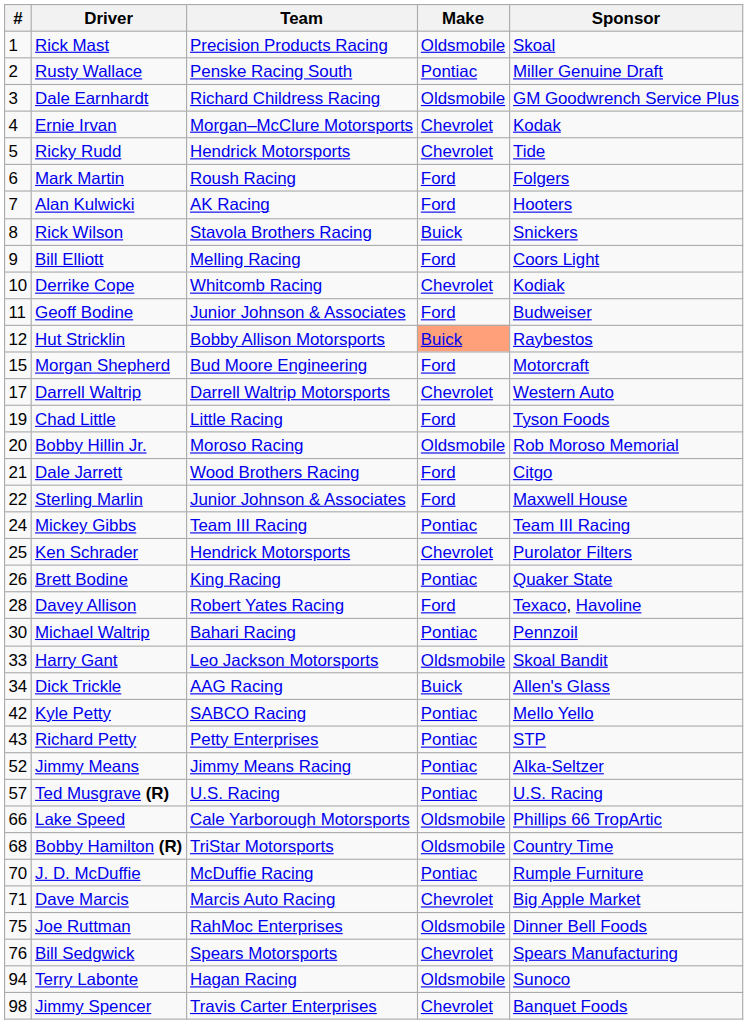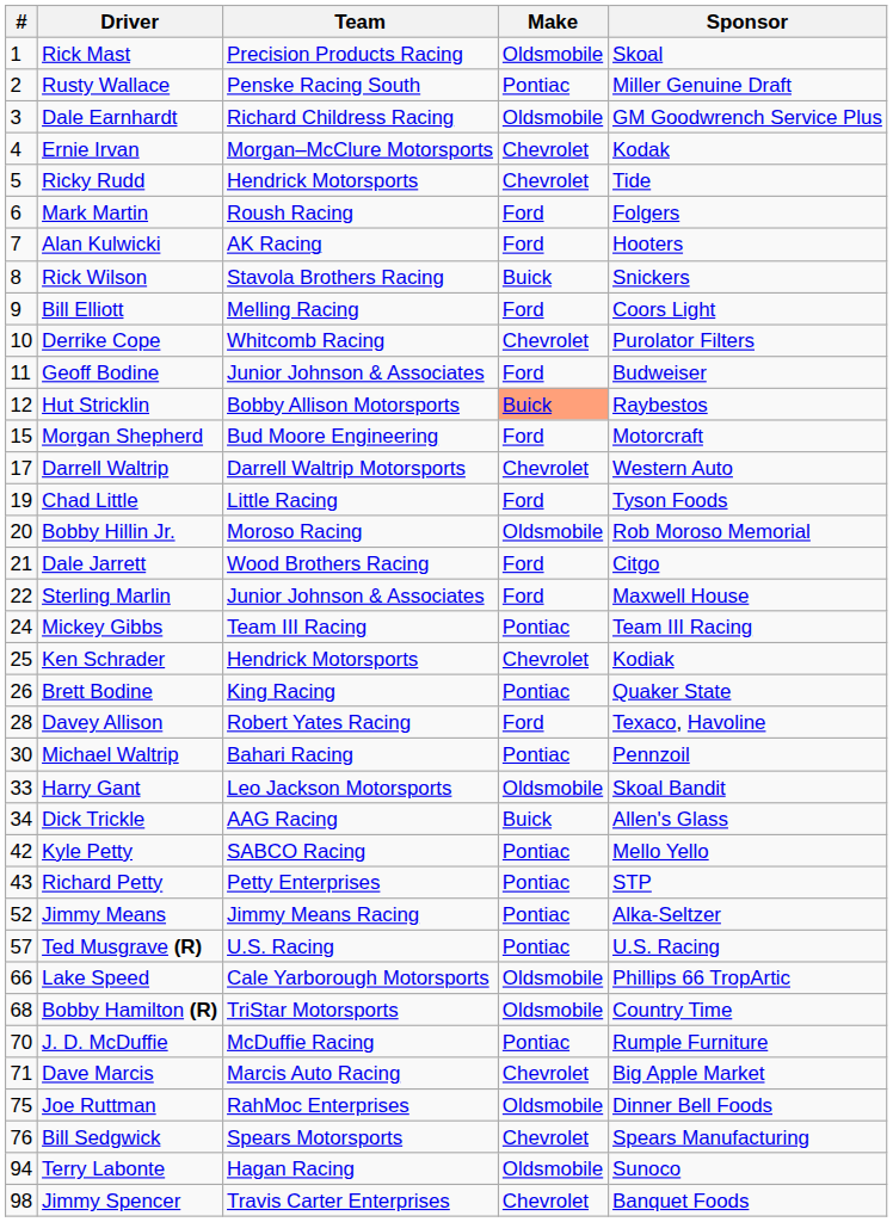Derrike Cope | Sponsor: Kodiak -> Purolator Filters
Ken Schrader | Sponsor: Purolator Filters -> Kodiak
